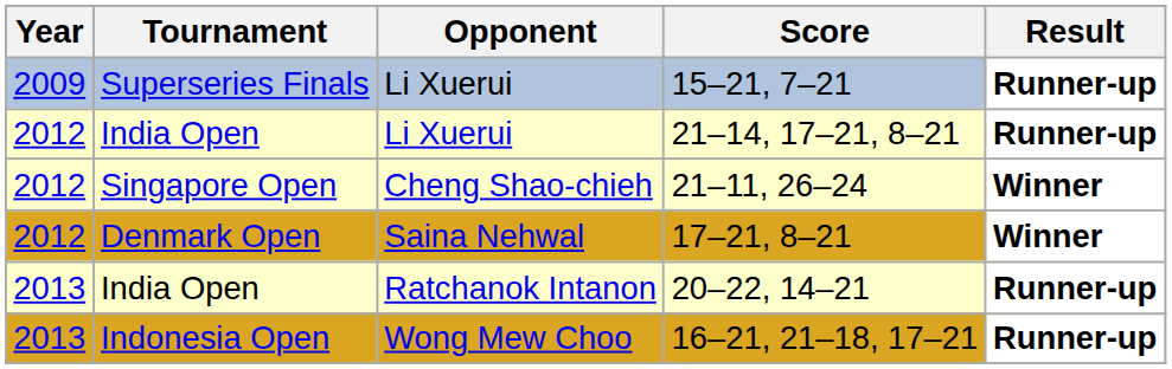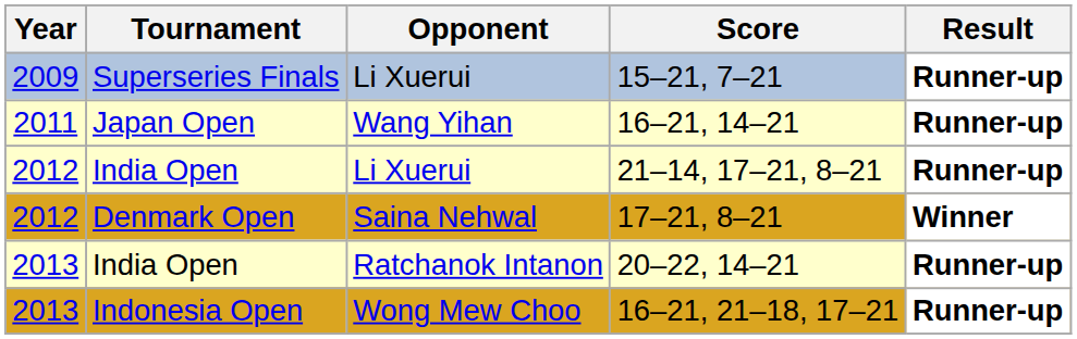+ row: 2011 | Japan Open | Wang Yihan | 16–21, 14–21 | Runner-up
- row: 2012 | Singapore Open | Cheng Shao-chieh | 21–11, 26–24 | Winner
